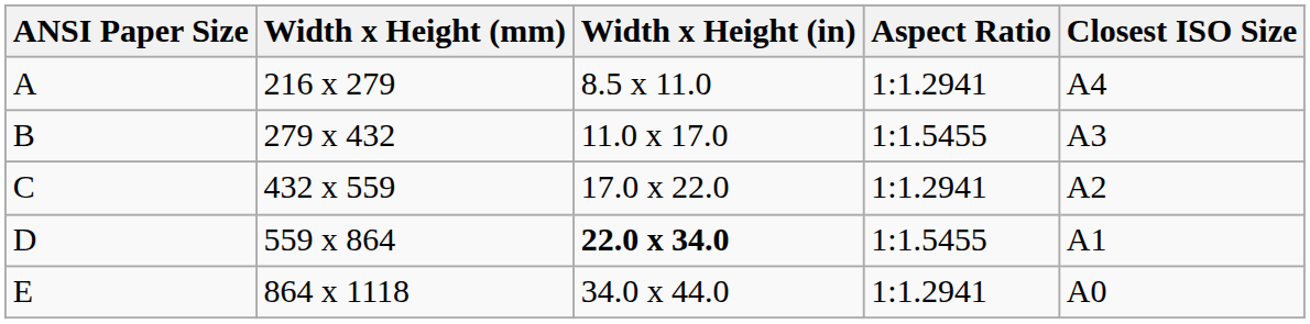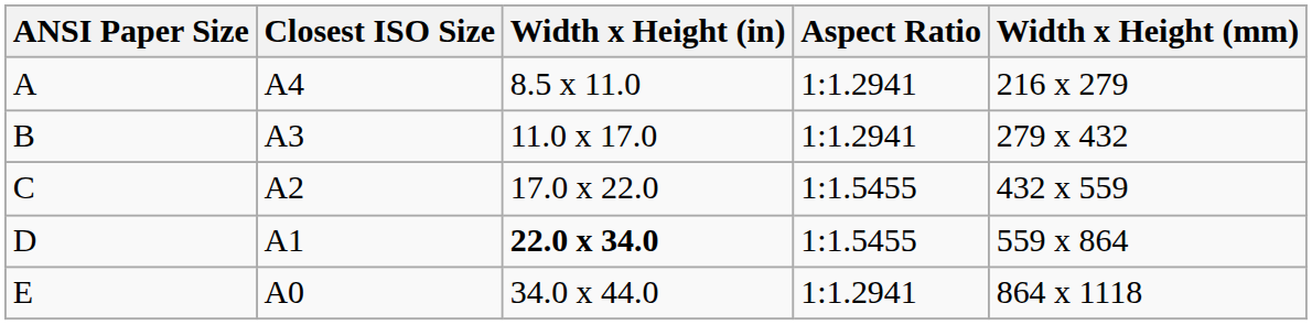columns swapped: Width x Height (mm) <-> Closest ISO Size
B | Aspect Ratio: 1:1.5455 -> 1:1.2941
C | Aspect Ratio: 1:1.2941 -> 1:1.5455
